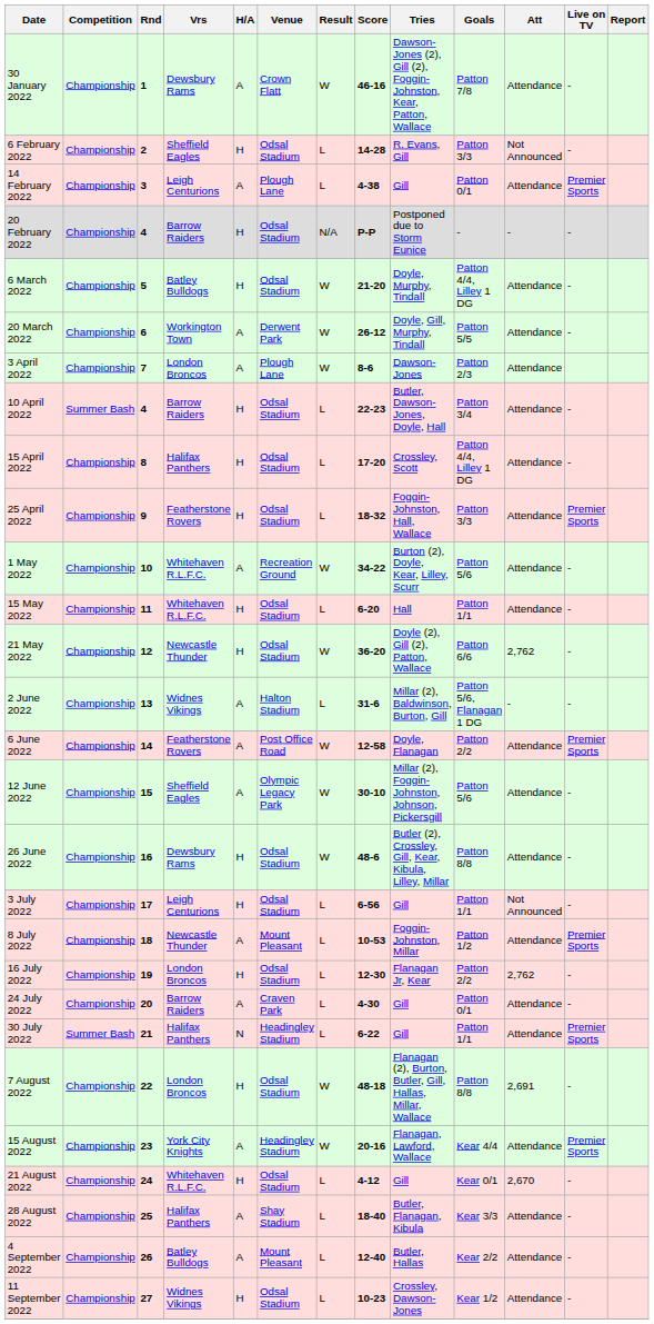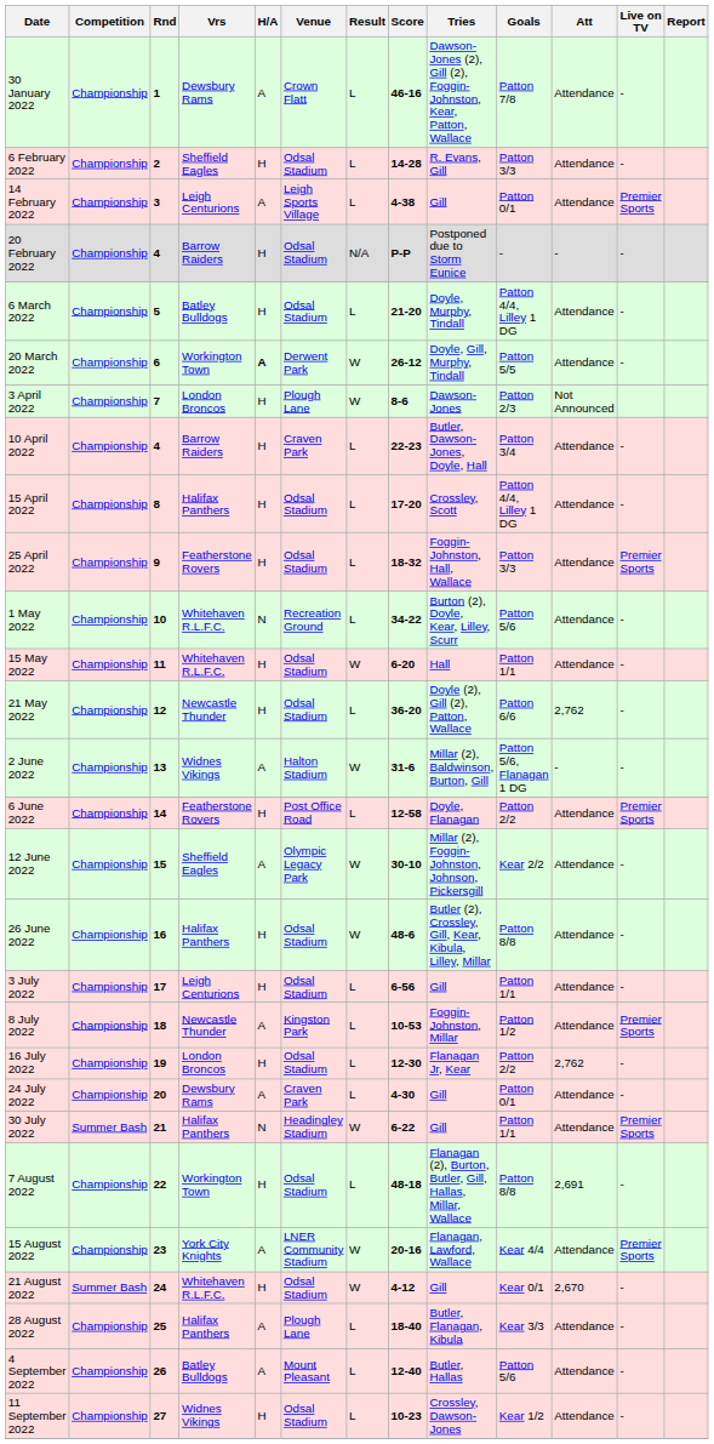30 January 2022 | Result: W -> L
6 February 2022 | Att: Not Announced -> Attendance
14 February 2022 | Venue: Plough Lane -> Leigh Sports Village
6 March 2022 | Result: W -> L
20 March 2022 | H/A: normal -> bold
3 April 2022 | H/A: A -> H
3 April 2022 | Att: Attendance -> Not Announced
10 April 2022 | Competition: Summer Bash -> Championship
10 April 2022 | Venue: Odsal Stadium -> Craven Park
1 May 2022 | H/A: A -> N
1 May 2022 | Result: W -> L
15 May 2022 | Result: L -> W
21 May 2022 | Result: W -> L
2 June 2022 | Result: L -> W
6 June 2022 | H/A: A -> H
6 June 2022 | Result: W -> L
12 June 2022 | Goals: Patton 5/6 -> Kear 2/2
26 June 2022 | Vrs: Dewsbury Rams -> Halifax Panthers
3 July 2022 | Att: Not Announced -> Attendance
8 July 2022 | Venue: Mount Pleasant -> Kingston Park
24 July 2022 | Vrs: Barrow Raiders -> Dewsbury Rams
30 July 2022 | Result: L -> W
7 August 2022 | Vrs: London Broncos -> Workington Town
7 August 2022 | Result: W -> L
15 August 2022 | Venue: Headingley Stadium -> LNER Community Stadium
21 August 2022 | Competition: Championship -> Summer Bash
21 August 2022 | Result: L -> W
28 August 2022 | Venue: Shay Stadium -> Plough Lane
4 September 2022 | Goals: Kear 2/2 -> Patton 5/6
